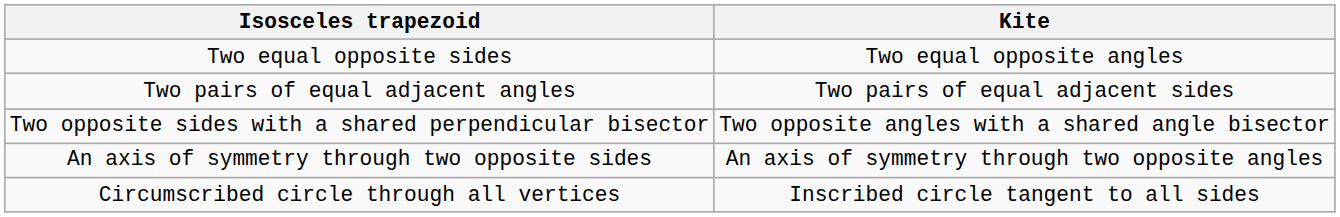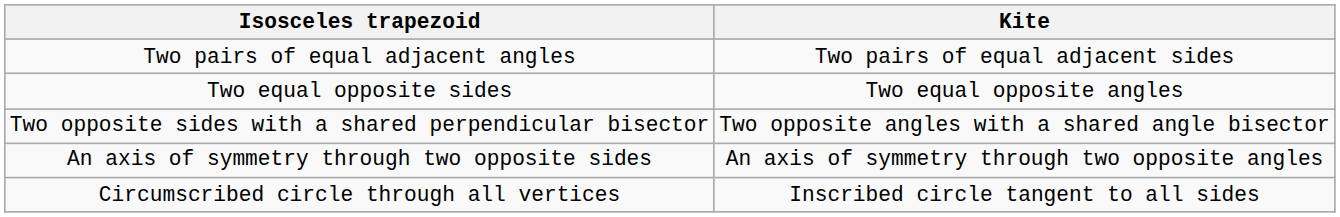rows swapped: Two pairs of equal adjacent angles <-> Two equal opposite sides
